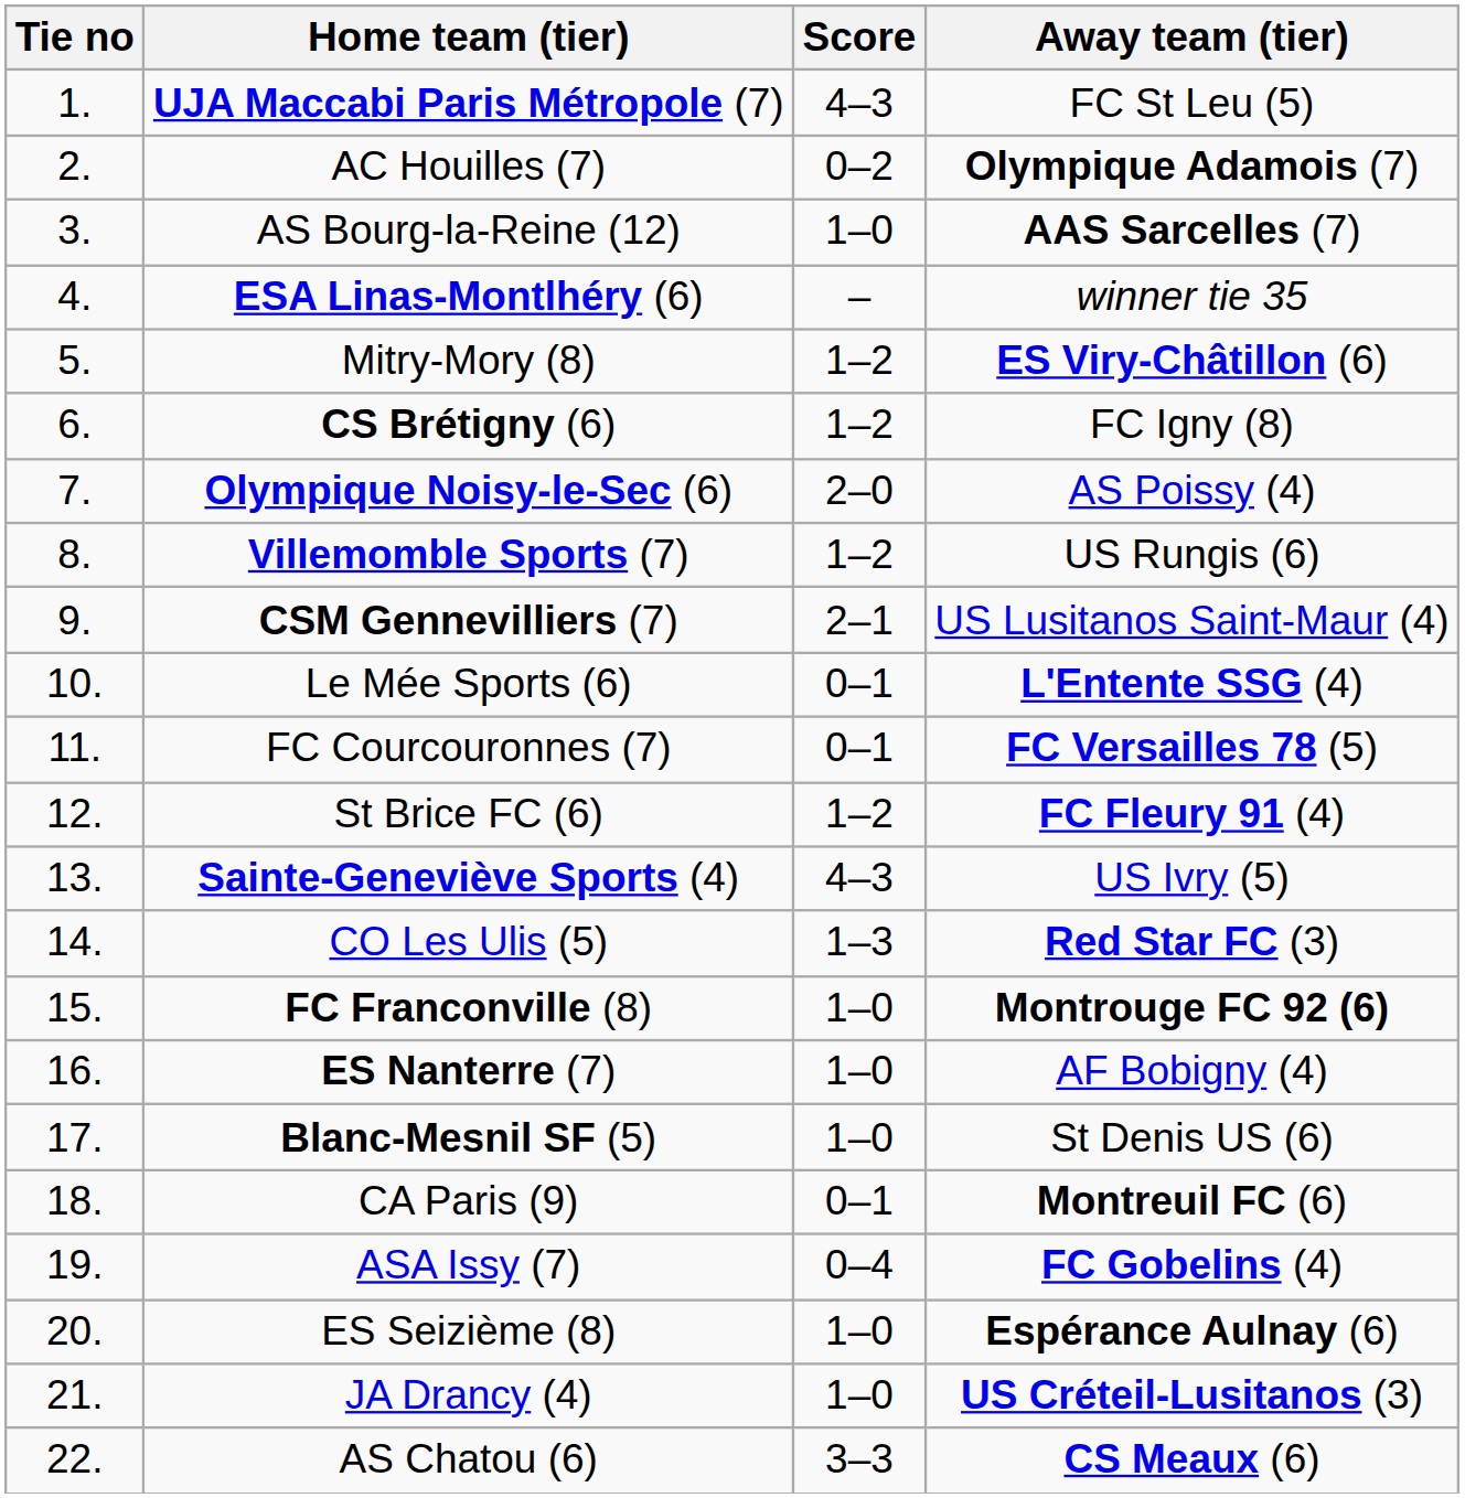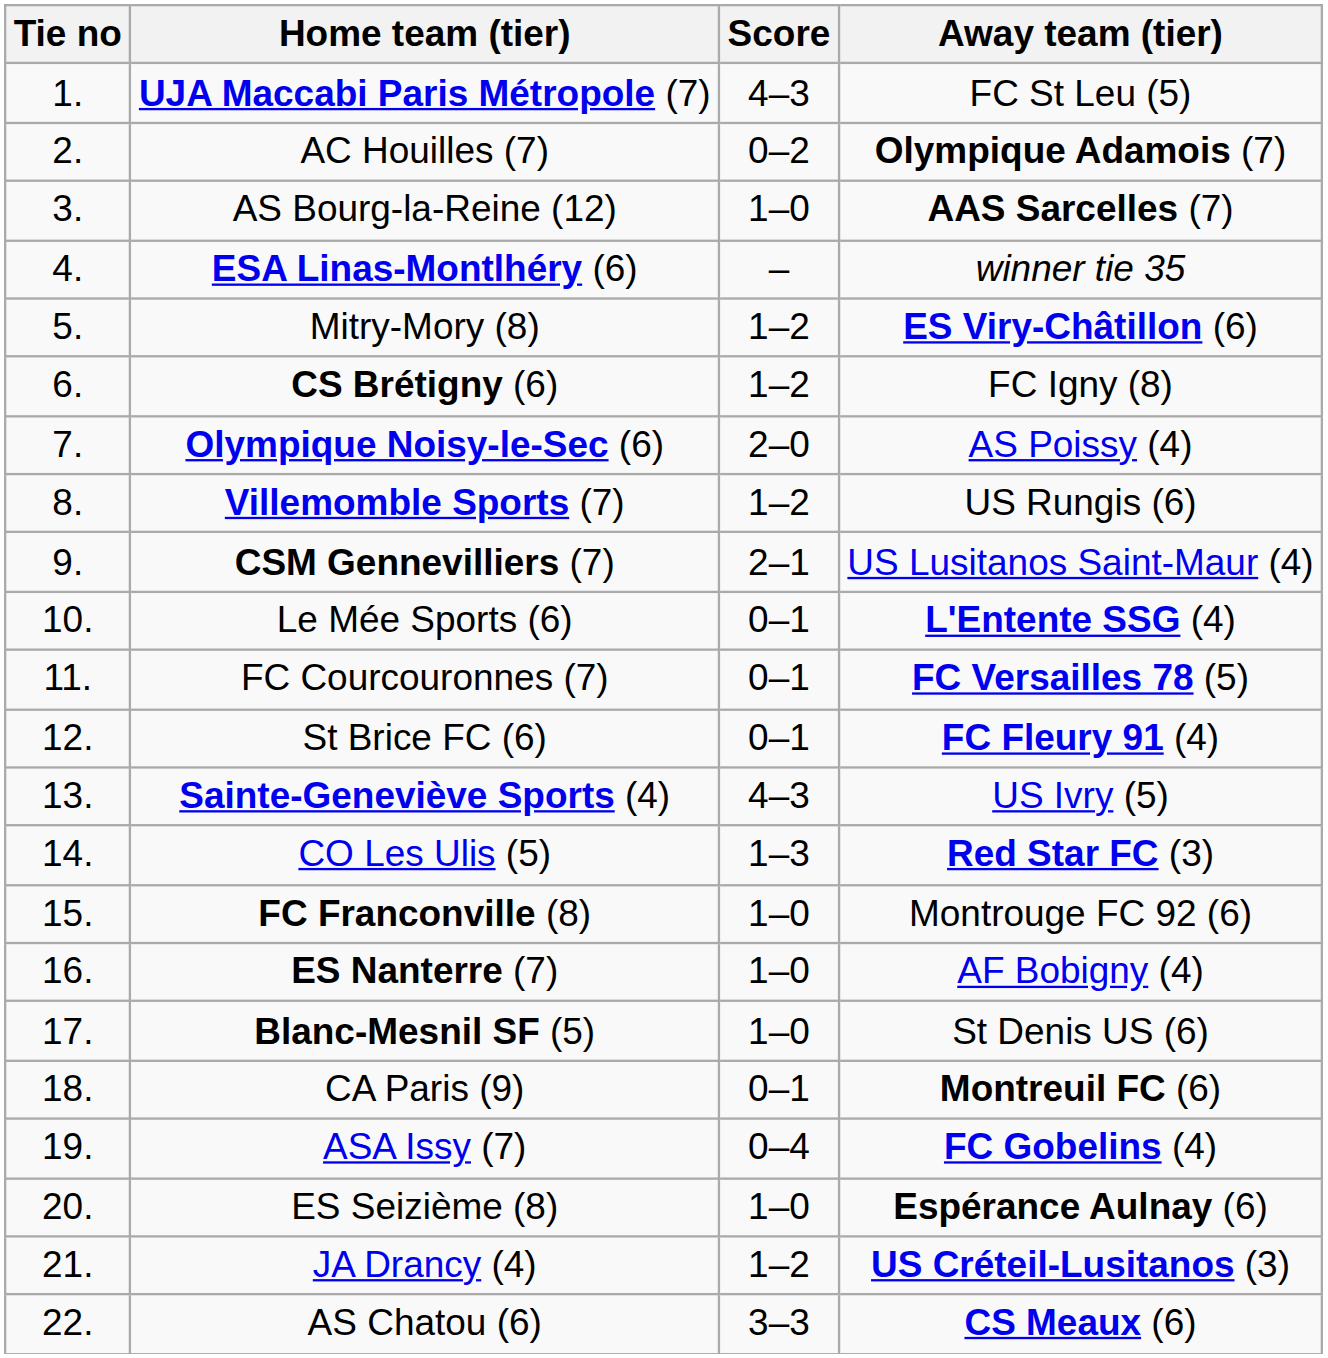St Brice FC (6) | Score: 1–2 -> 0–1
FC Franconville (8) | Away team (tier): bold -> normal
JA Drancy (4) | Score: 1–0 -> 1–2
